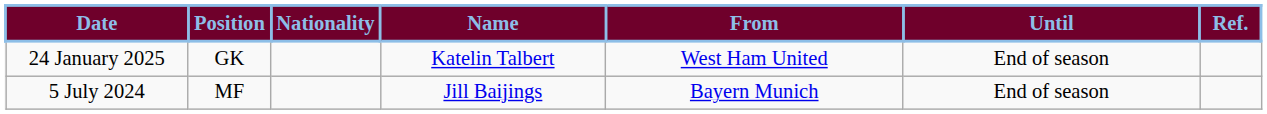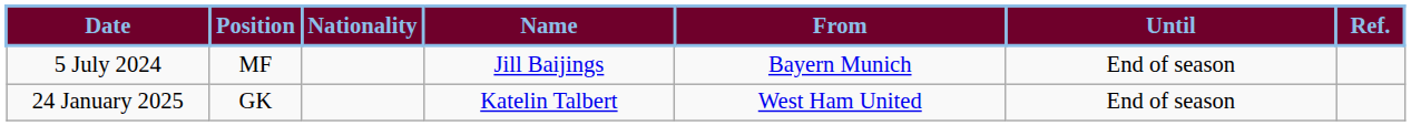rows swapped: 5 July 2024 <-> 24 January 2025
